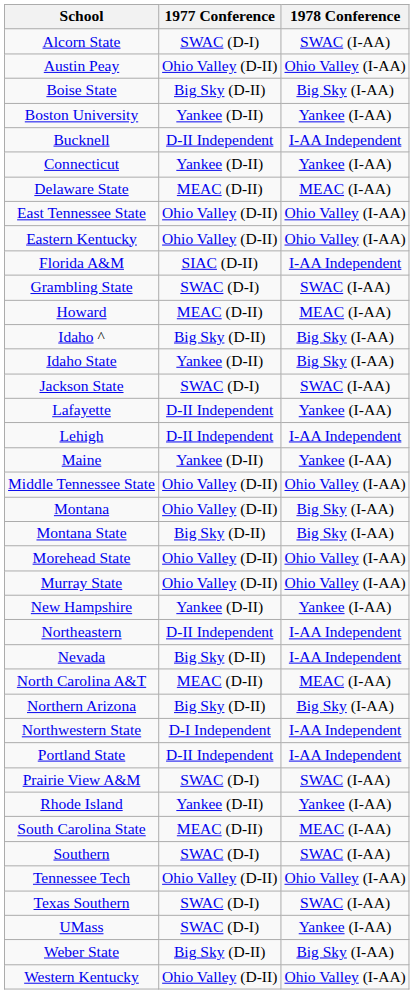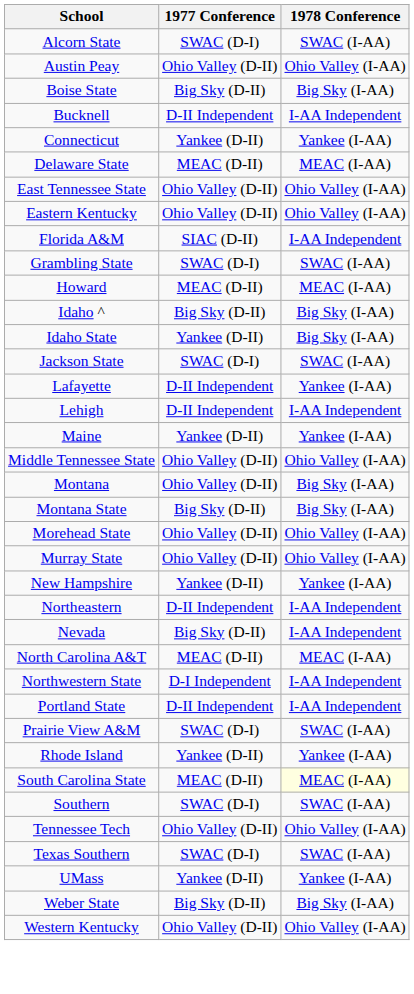- row: Boston University | Yankee (D-II) | Yankee (I-AA)
- row: Northern Arizona | Big Sky (D-II) | Big Sky (I-AA)
South Carolina State | 1978 Conference: no background -> lightyellow background
UMass | 1977 Conference: SWAC (D-I) -> Yankee (D-II)
